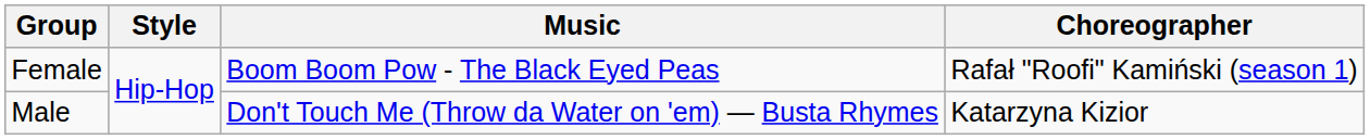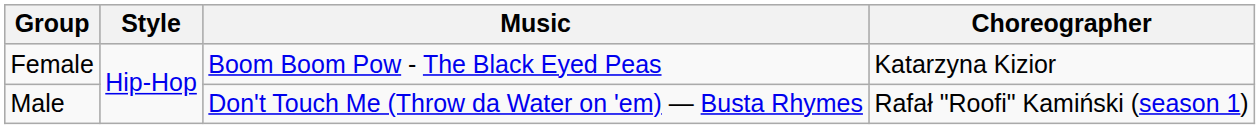Female | Choreographer: Rafał "Roofi" Kamiński (season 1) -> Katarzyna Kizior
Male | Choreographer: Katarzyna Kizior -> Rafał "Roofi" Kamiński (season 1)
